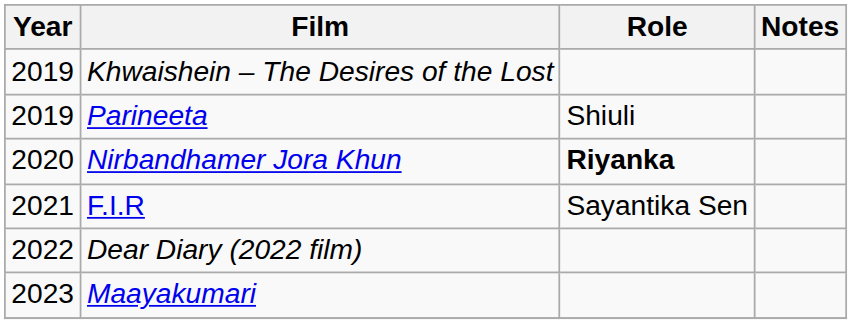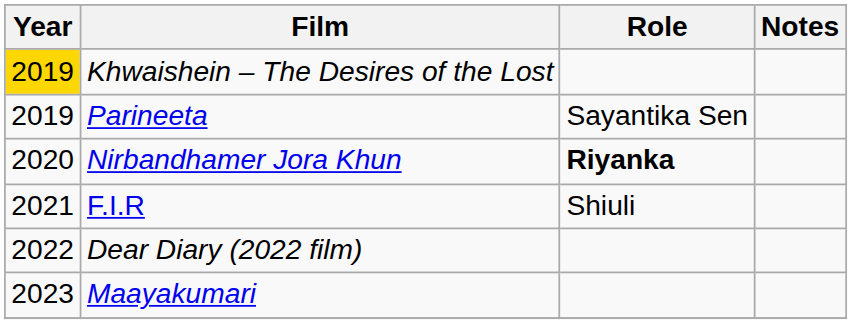Khwaishein – The Desires of the Lost | Year: no background -> gold background
Parineeta | Role: Shiuli -> Sayantika Sen
F.I.R | Role: Sayantika Sen -> Shiuli
